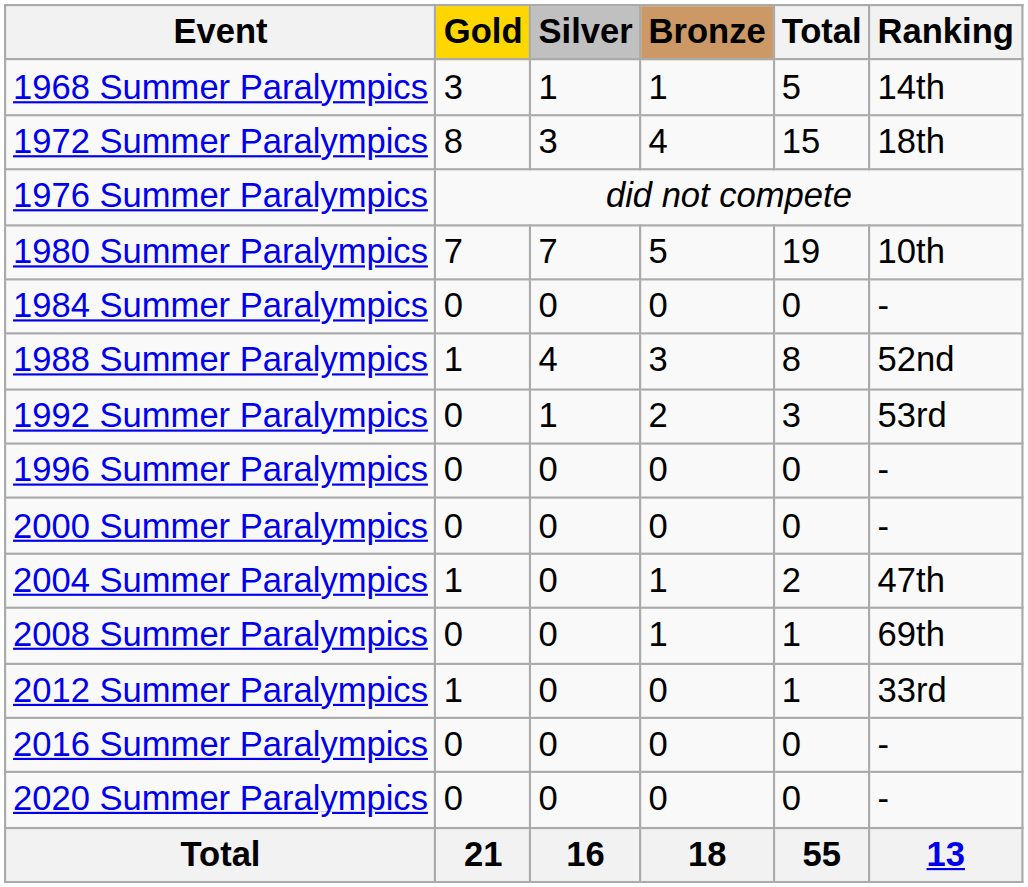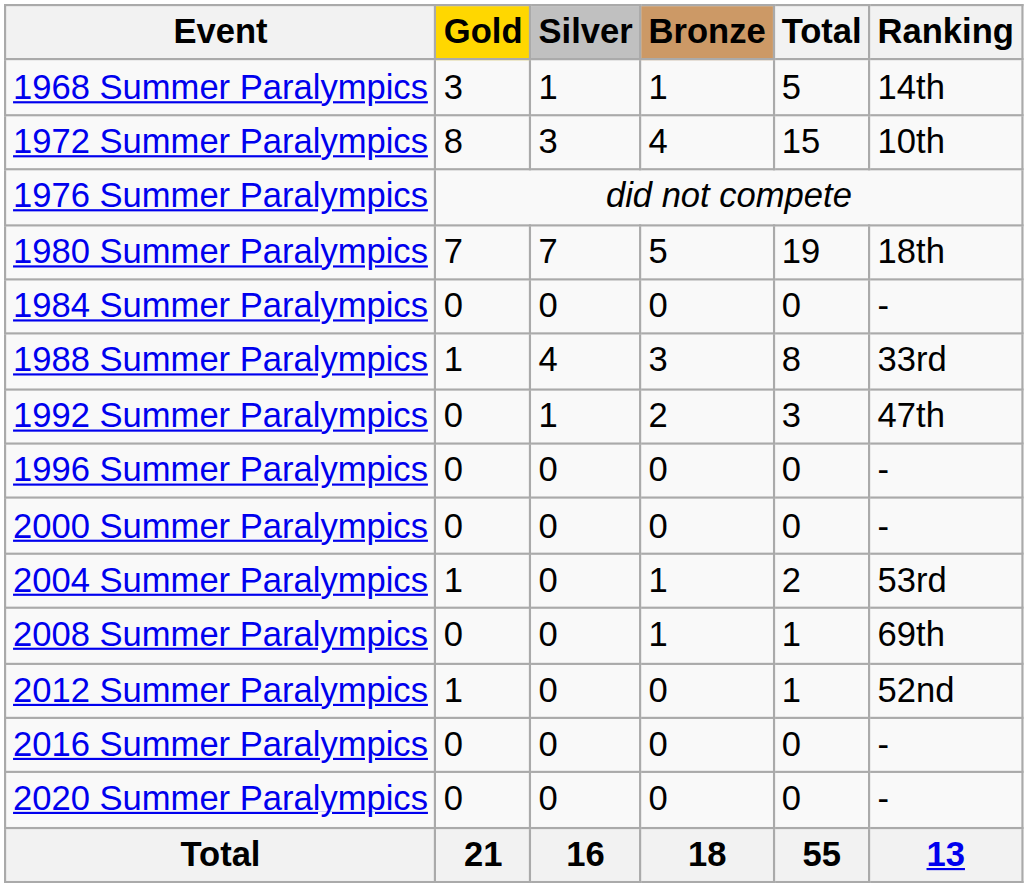1972 Summer Paralympics | Ranking: 18th -> 10th
1980 Summer Paralympics | Ranking: 10th -> 18th
1988 Summer Paralympics | Ranking: 52nd -> 33rd
1992 Summer Paralympics | Ranking: 53rd -> 47th
2004 Summer Paralympics | Ranking: 47th -> 53rd
2012 Summer Paralympics | Ranking: 33rd -> 52nd
